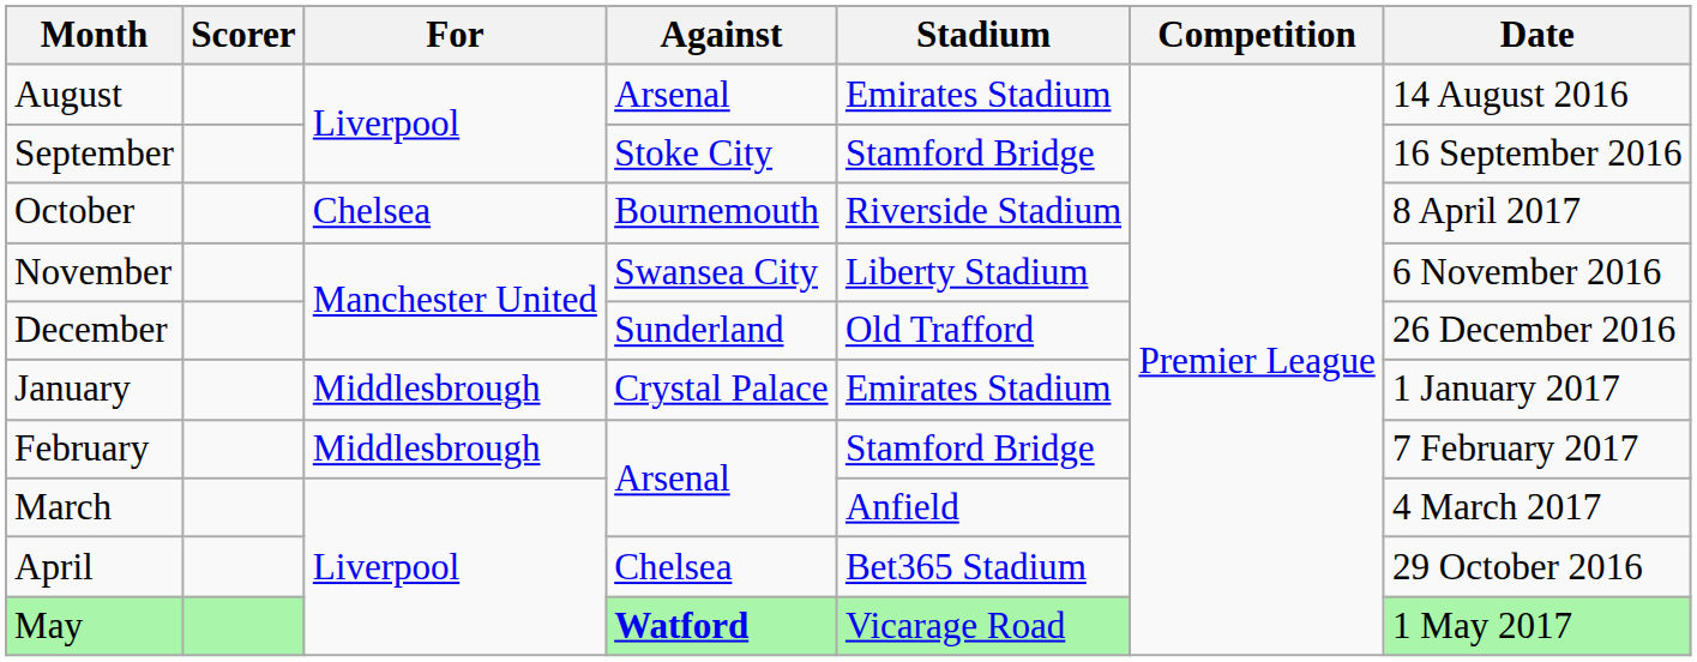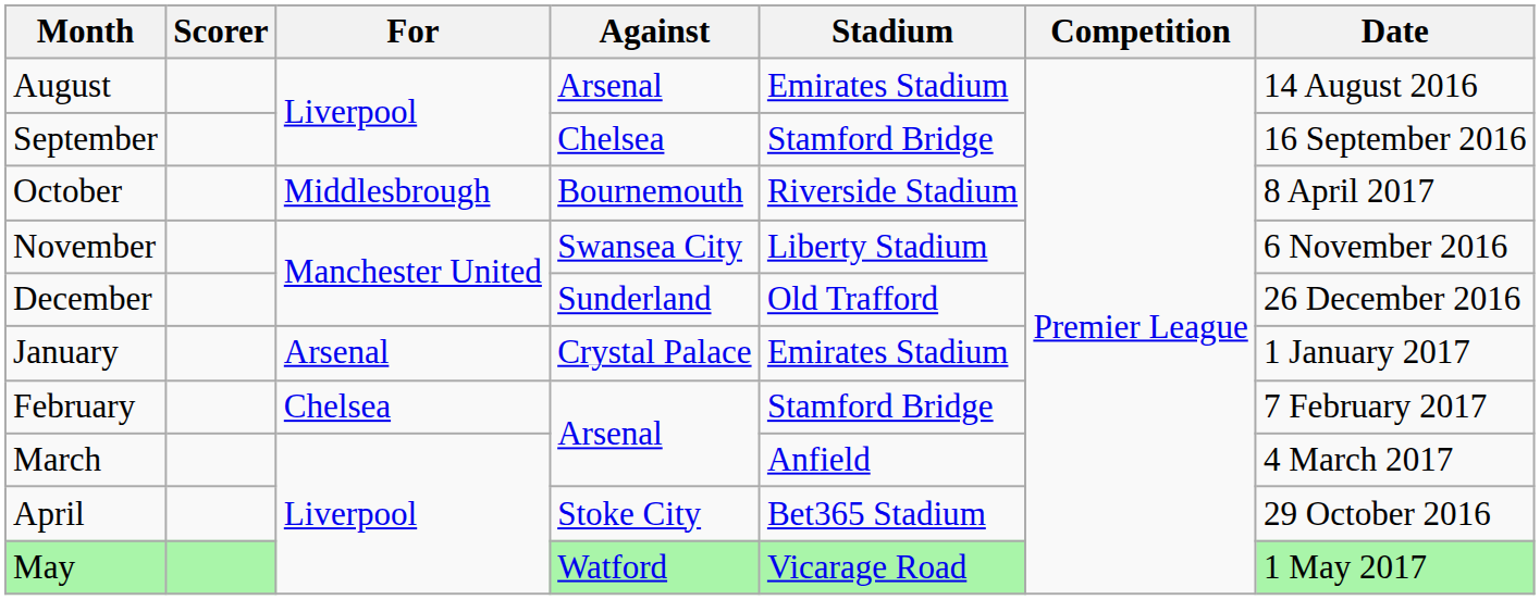September | Against: Stoke City -> Chelsea
October | For: Chelsea -> Middlesbrough
January | For: Middlesbrough -> Arsenal
February | For: Middlesbrough -> Chelsea
April | Against: Chelsea -> Stoke City
May | Against: bold -> normal
